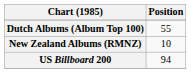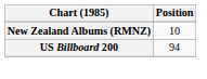- row: Dutch Albums (Album Top 100) | 55
